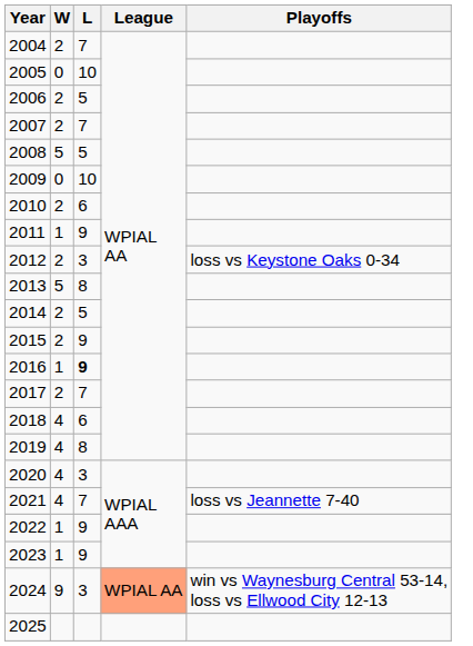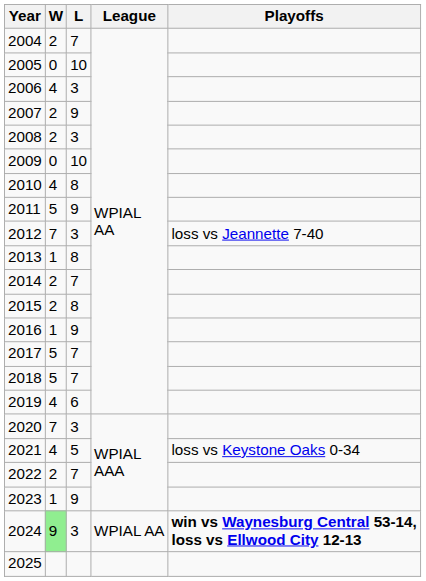2006 | W: 2 -> 4
2006 | L: 5 -> 3
2007 | L: 7 -> 9
2008 | W: 5 -> 2
2008 | L: 5 -> 3
2010 | W: 2 -> 4
2010 | L: 6 -> 8
2011 | W: 1 -> 5
2012 | W: 2 -> 7
2012 | Playoffs: loss vs Keystone Oaks 0-34 -> loss vs Jeannette 7-40
2013 | W: 5 -> 1
2014 | L: 5 -> 7
2015 | L: 9 -> 8
2016 | L: bold -> normal
2017 | W: 2 -> 5
2018 | W: 4 -> 5
2018 | L: 6 -> 7
2019 | L: 8 -> 6
2020 | W: 4 -> 7
2021 | L: 7 -> 5
2021 | Playoffs: loss vs Jeannette 7-40 -> loss vs Keystone Oaks 0-34
2022 | W: 1 -> 2
2022 | L: 9 -> 7
2024 | W: no background -> lightgreen background
2024 | League: lightsalmon background -> no background
2024 | Playoffs: normal -> bold
